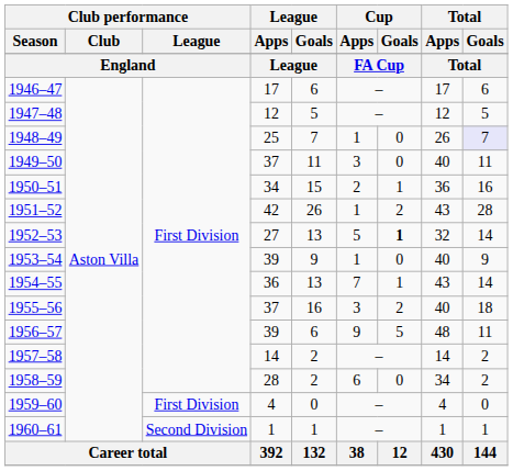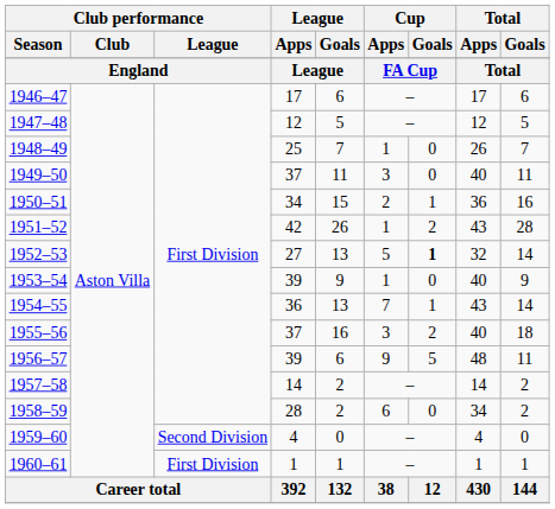1948–49 | Total / Goals: lavender background -> no background
1959–60 | Club performance / League: First Division -> Second Division
1960–61 | Club performance / League: Second Division -> First Division
